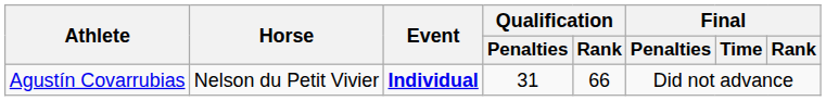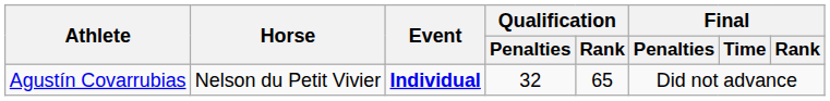Agustín Covarrubias | Qualification / Penalties: 31 -> 32
Agustín Covarrubias | Qualification / Rank: 66 -> 65
